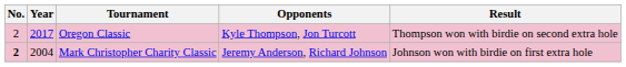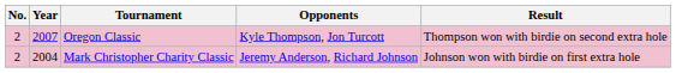Oregon Classic | Year: 2017 -> 2007
Mark Christopher Charity Classic | No.: bold -> normal
